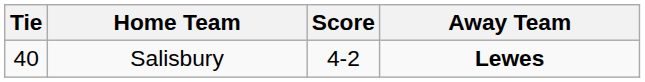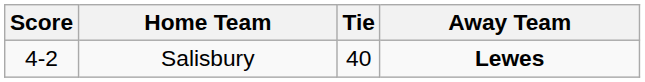columns swapped: Tie <-> Score
